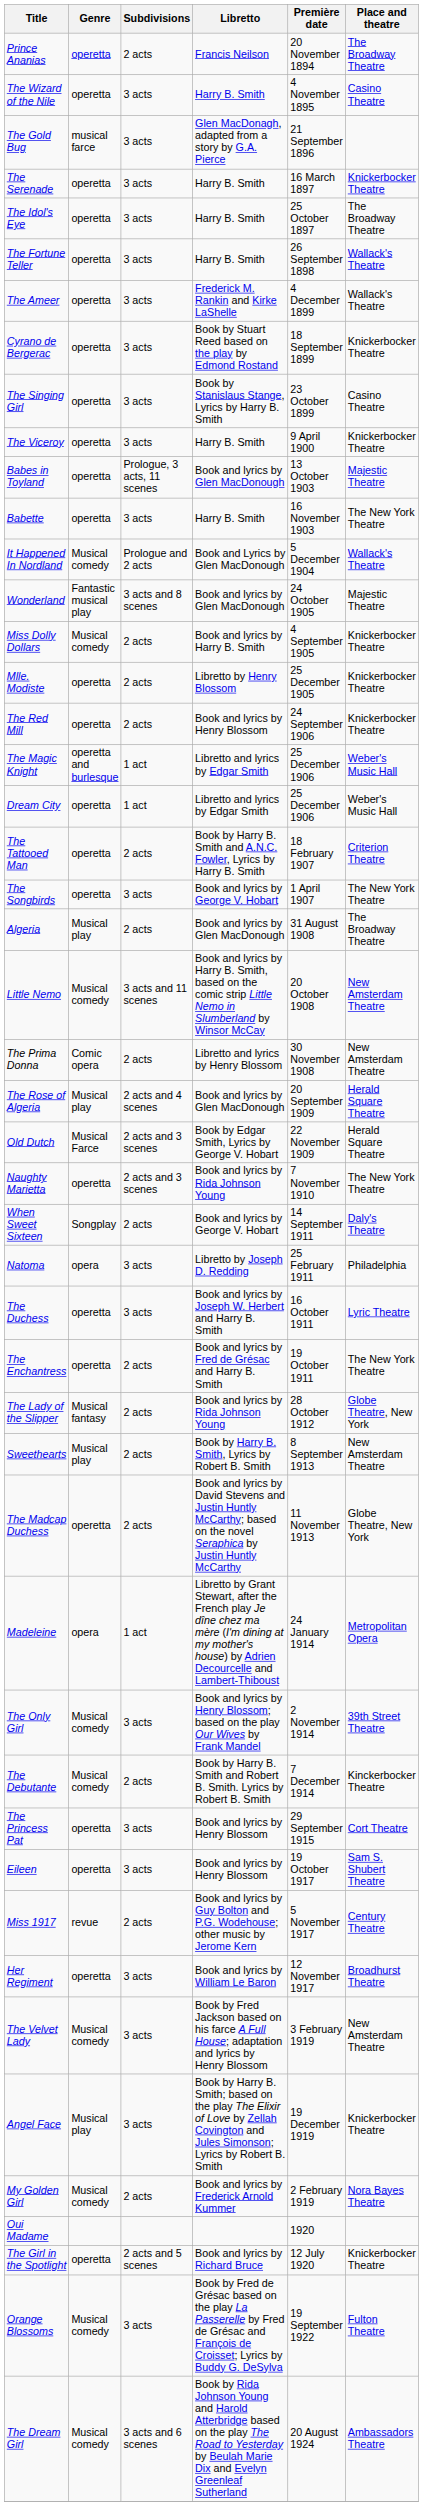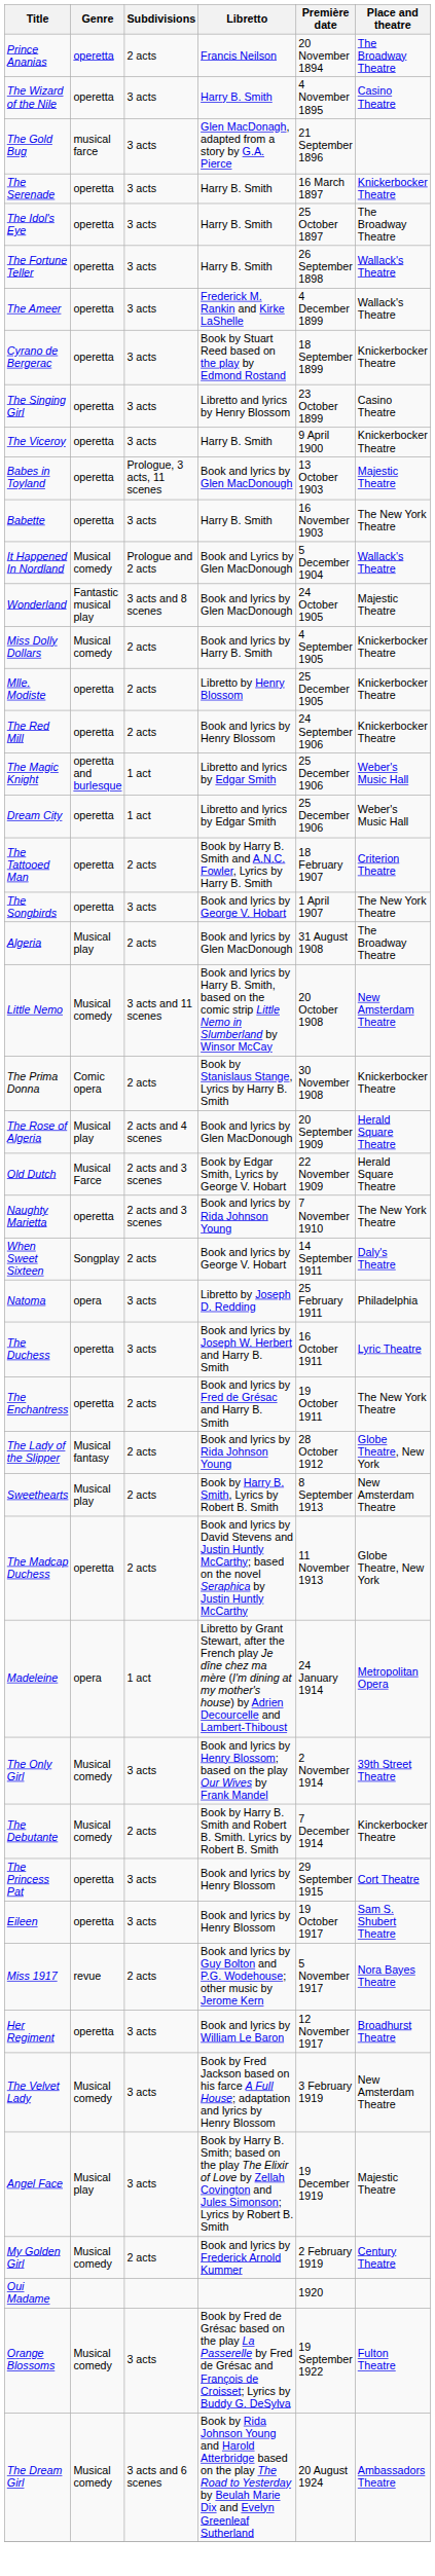The Singing Girl | Libretto: Book by Stanislaus Stange, Lyrics by Harry B. Smith -> Libretto and lyrics by Henry Blossom
The Prima Donna | Libretto: Libretto and lyrics by Henry Blossom -> Book by Stanislaus Stange, Lyrics by Harry B. Smith
The Prima Donna | Place and theatre: New Amsterdam Theatre -> Knickerbocker Theatre
Miss 1917 | Place and theatre: Century Theatre -> Nora Bayes Theatre
Angel Face | Place and theatre: Knickerbocker Theatre -> Majestic Theatre
My Golden Girl | Place and theatre: Nora Bayes Theatre -> Century Theatre
- row: The Girl in the Spotlight | operetta | 2 acts and 5 scenes | Book and lyrics by Richard Bruce | 12 July 1920 | Knickerbocker Theatre
